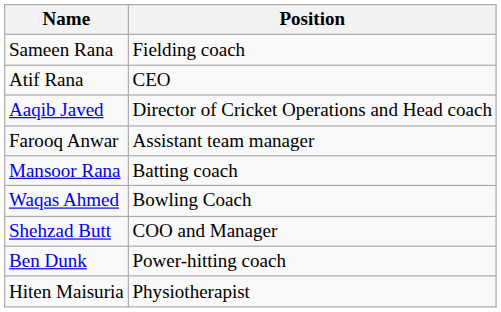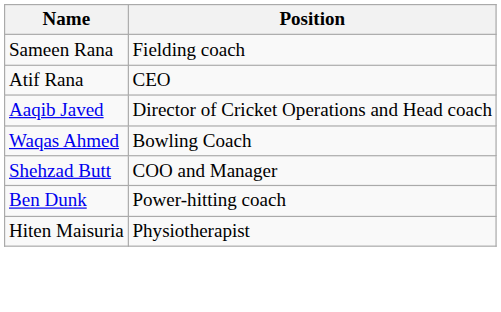- row: Farooq Anwar | Assistant team manager
- row: Mansoor Rana | Batting coach
